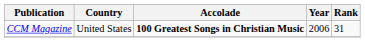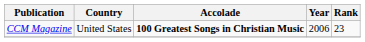CCM Magazine | Rank: 31 -> 23
